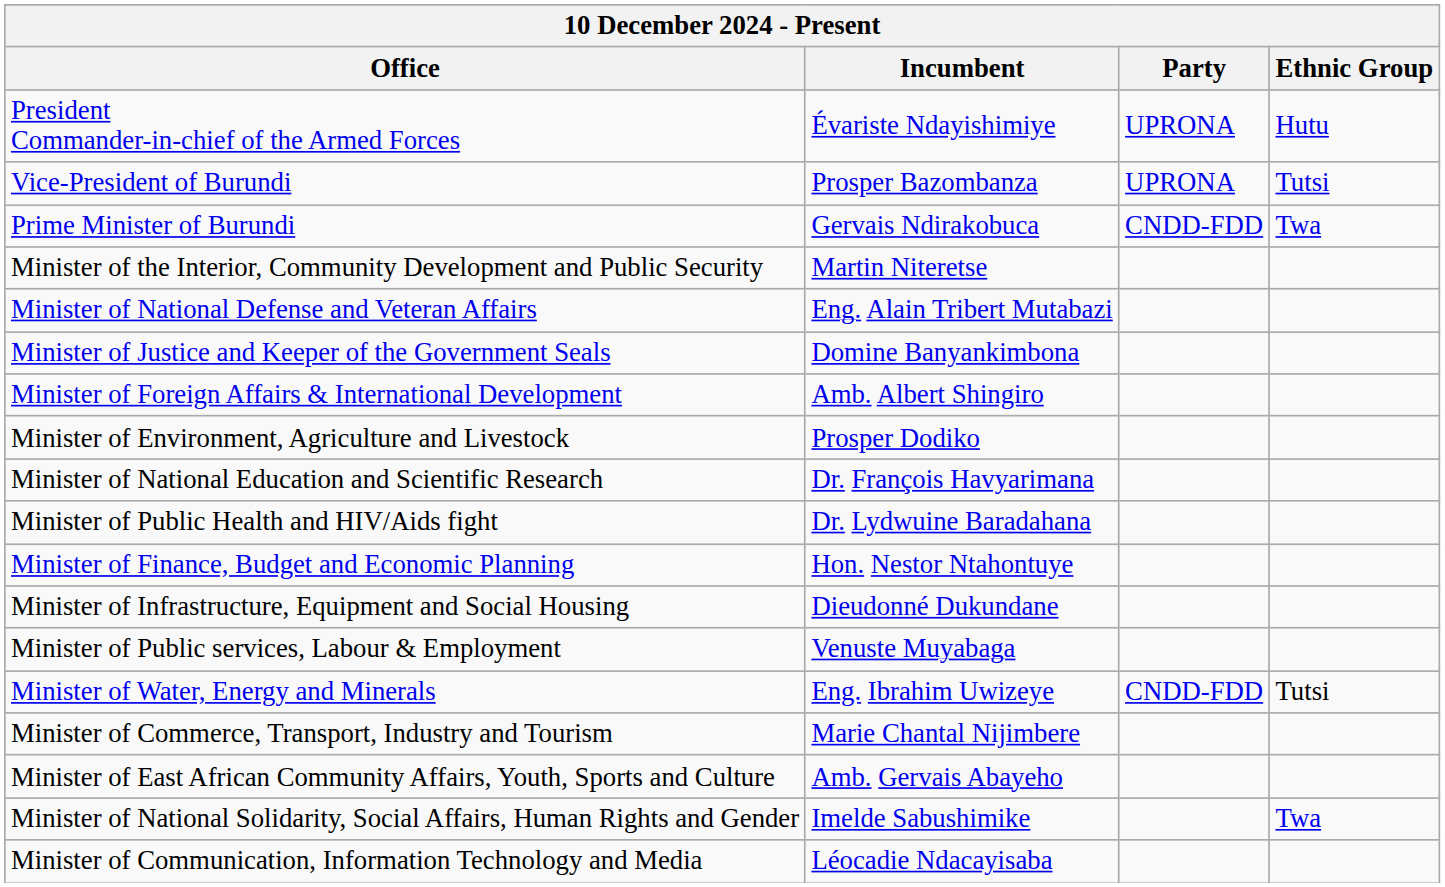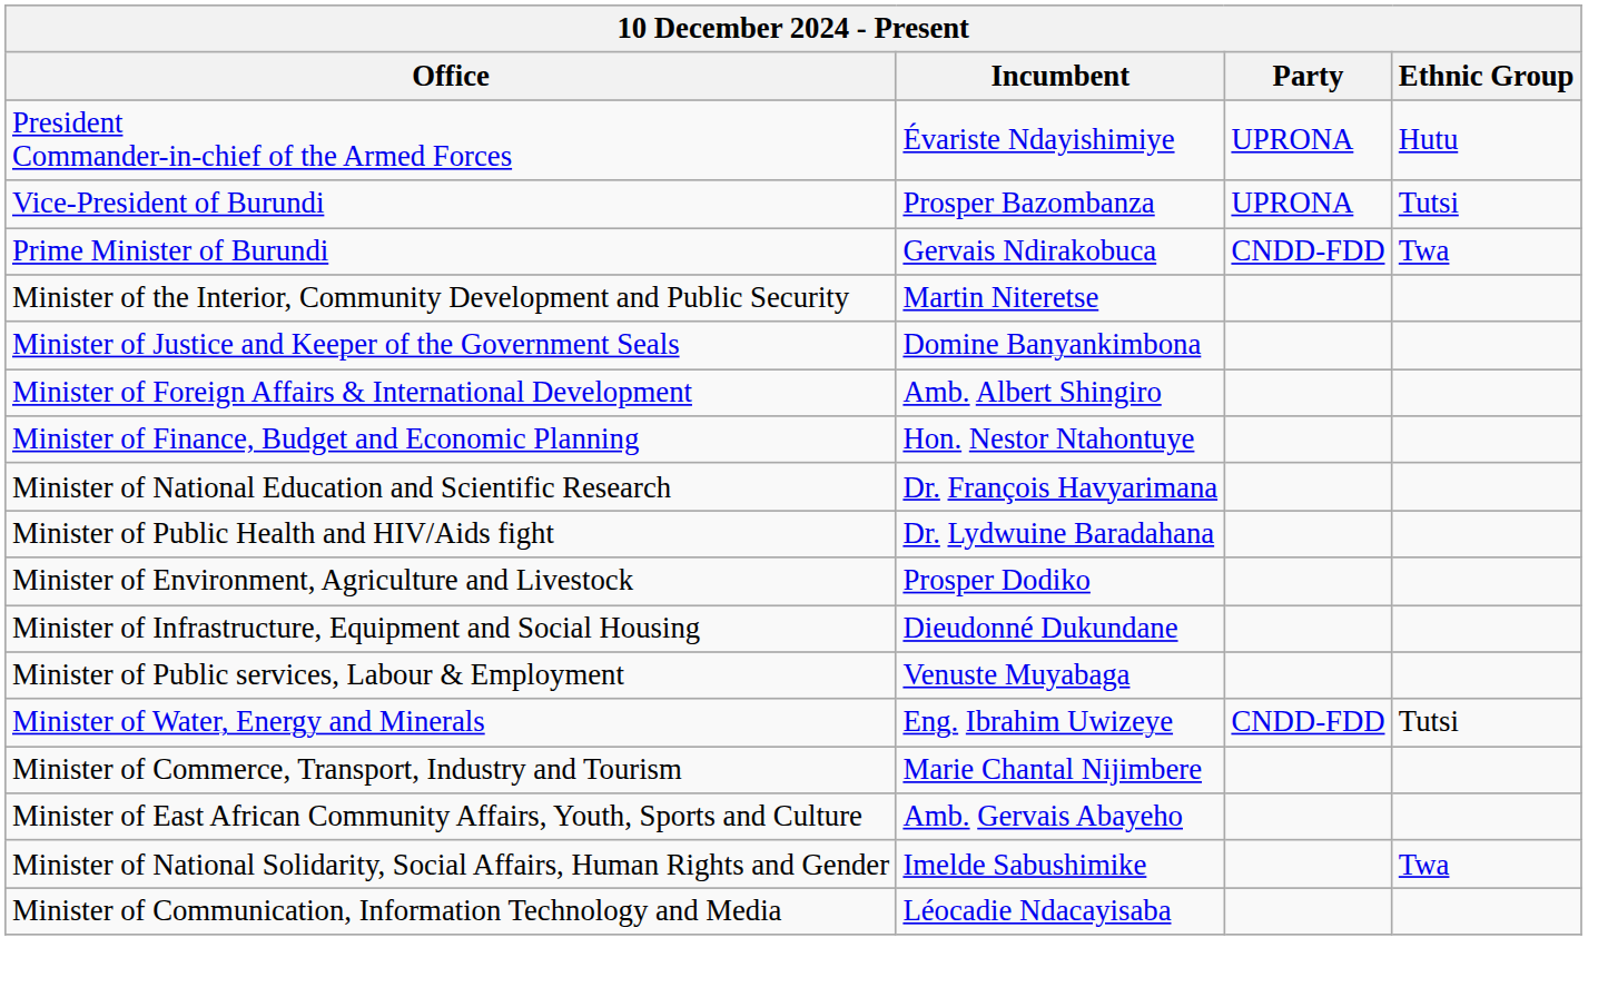- row: Minister of National Defense and Veteran Affairs | Eng. Alain Tribert Mutabazi
rows swapped: Minister of Finance, Budget and Economic Planning <-> Minister of Environment, Agriculture and Livestock
